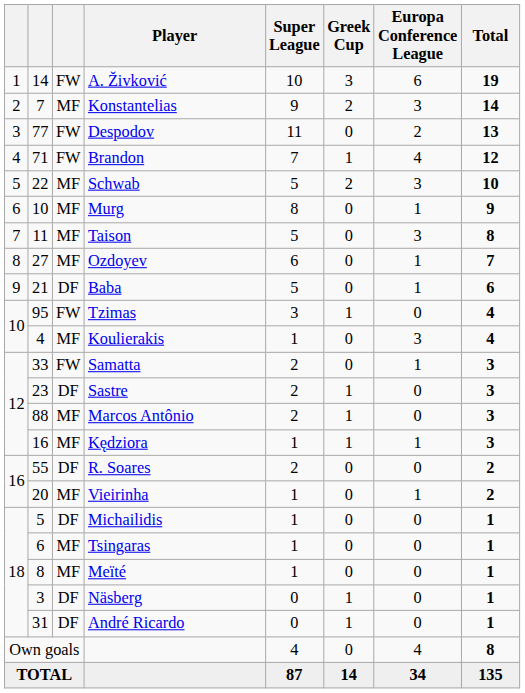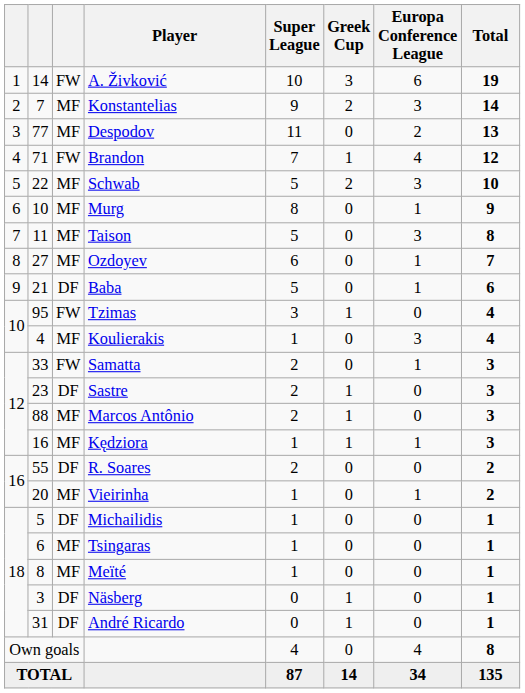Despodov | column 3: FW -> MF
